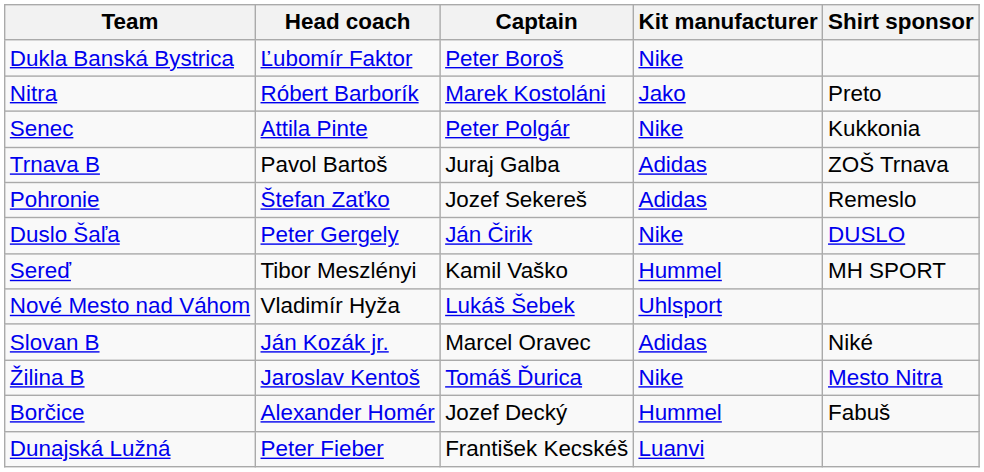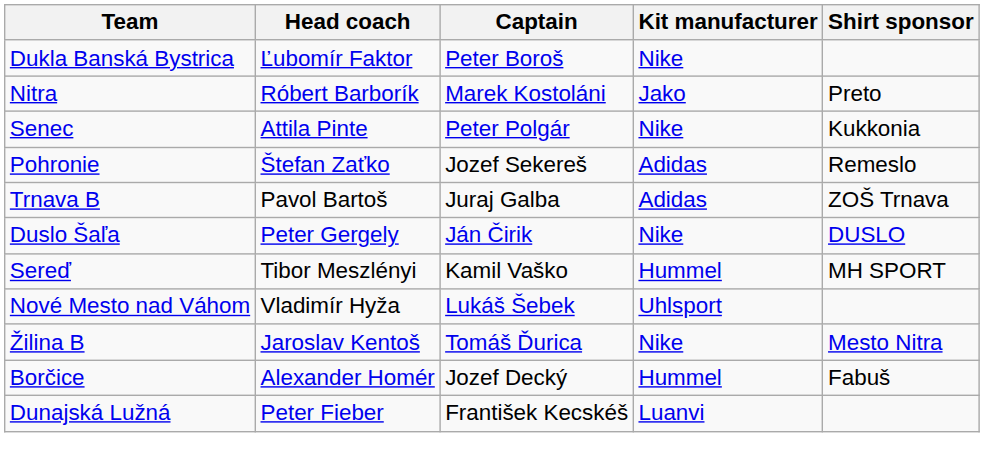rows swapped: Trnava B <-> Pohronie
- row: Slovan B | Ján Kozák jr. | Marcel Oravec | Adidas | Niké
